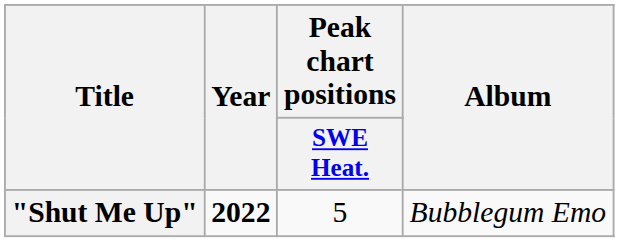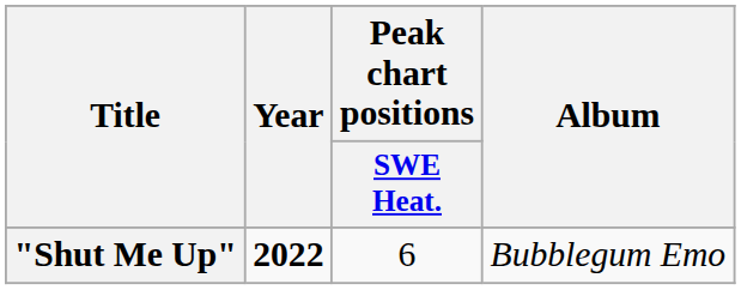"Shut Me Up" | Peak chart positions / SWE Heat.: 5 -> 6
